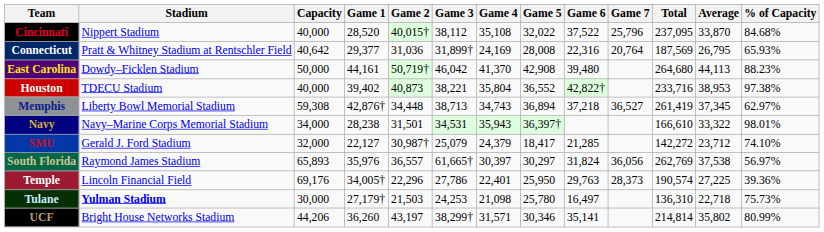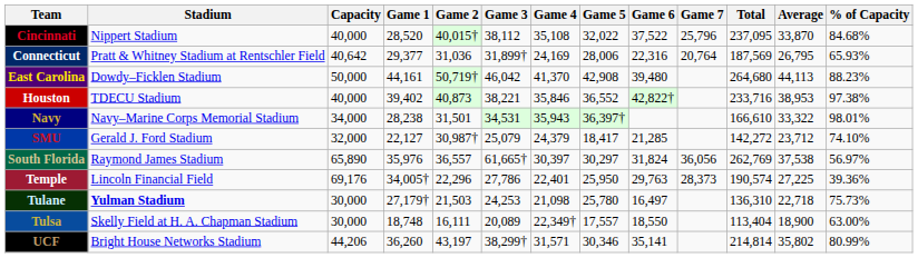Connecticut | Game 5: 28,008 -> 28,006
Houston | Game 4: 35,804 -> 35,846
- row: Memphis | Liberty Bowl Memorial Stadium | 59,308 | 42,876† | 34,448 | 38,713 | 34,743 | 36,894 | 37,218 | 36,527 | 261,419 | 37,345 | 62.97%
South Florida | Capacity: 65,893 -> 65,890
+ row: Tulsa | Skelly Field at H. A. Chapman Stadium | 30,000 | 18,748 | 16,111 | 20,089 | 22,349† | 17,557 | 18,550 | 113,404 | 18,900 | 63.00%
